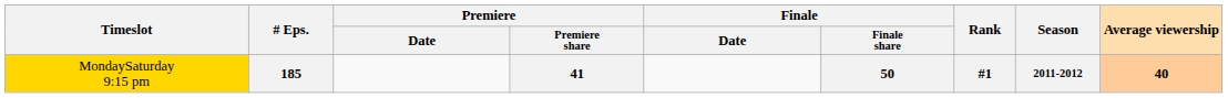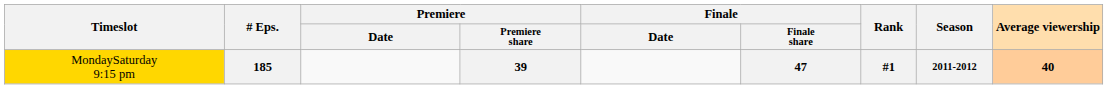185 | Premiere / Premiere share: 41 -> 39
185 | Finale / Finale share: 50 -> 47
